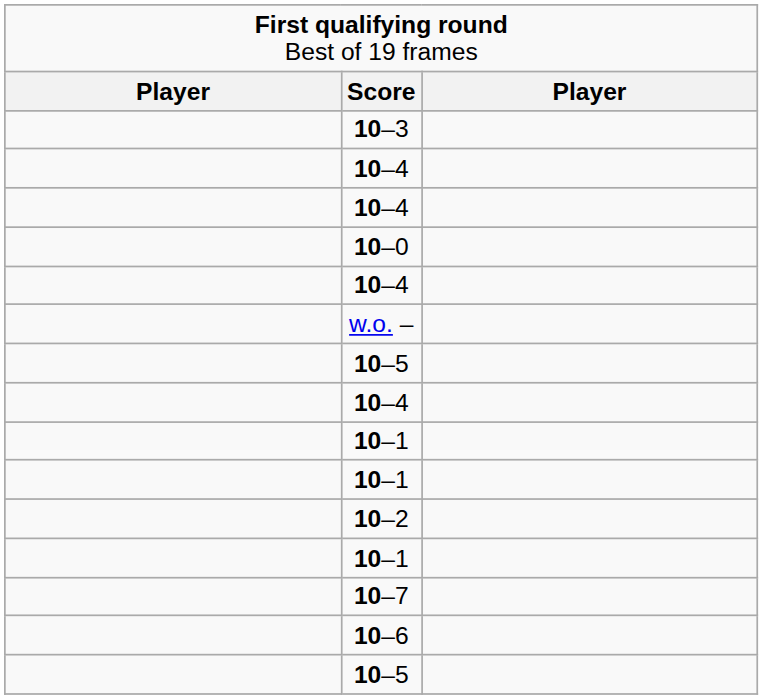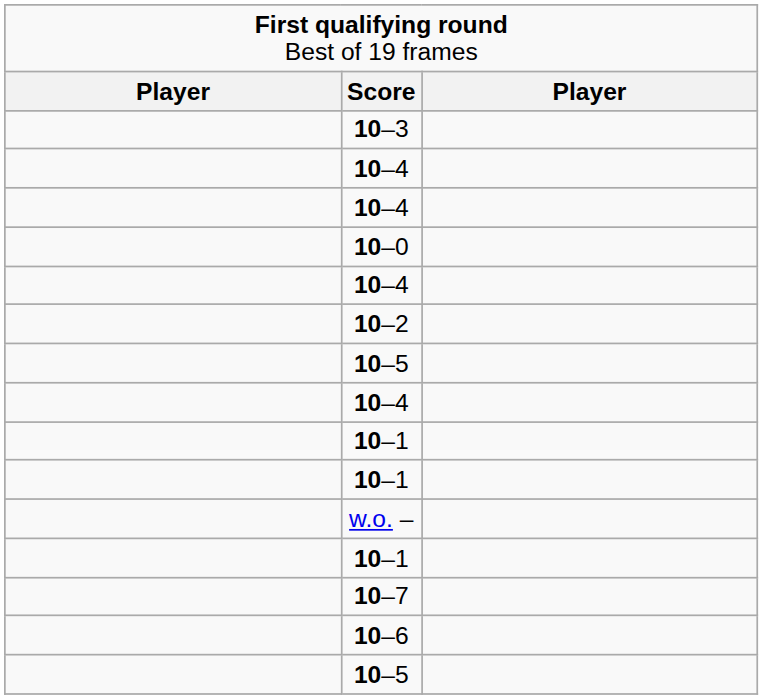rows swapped: w.o. – <-> 10–2
